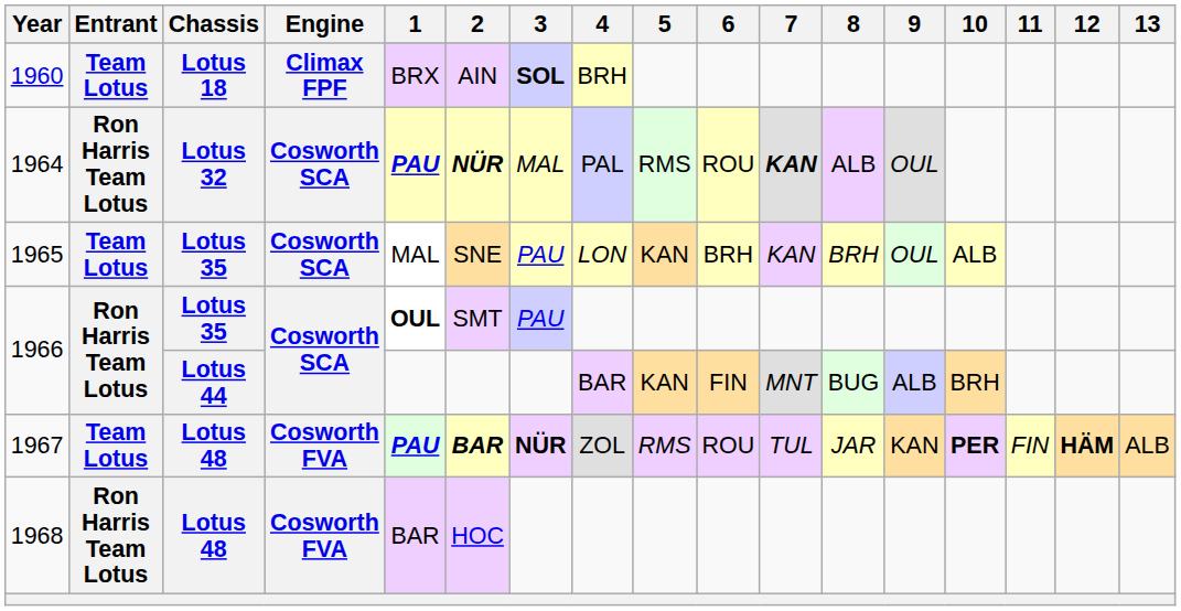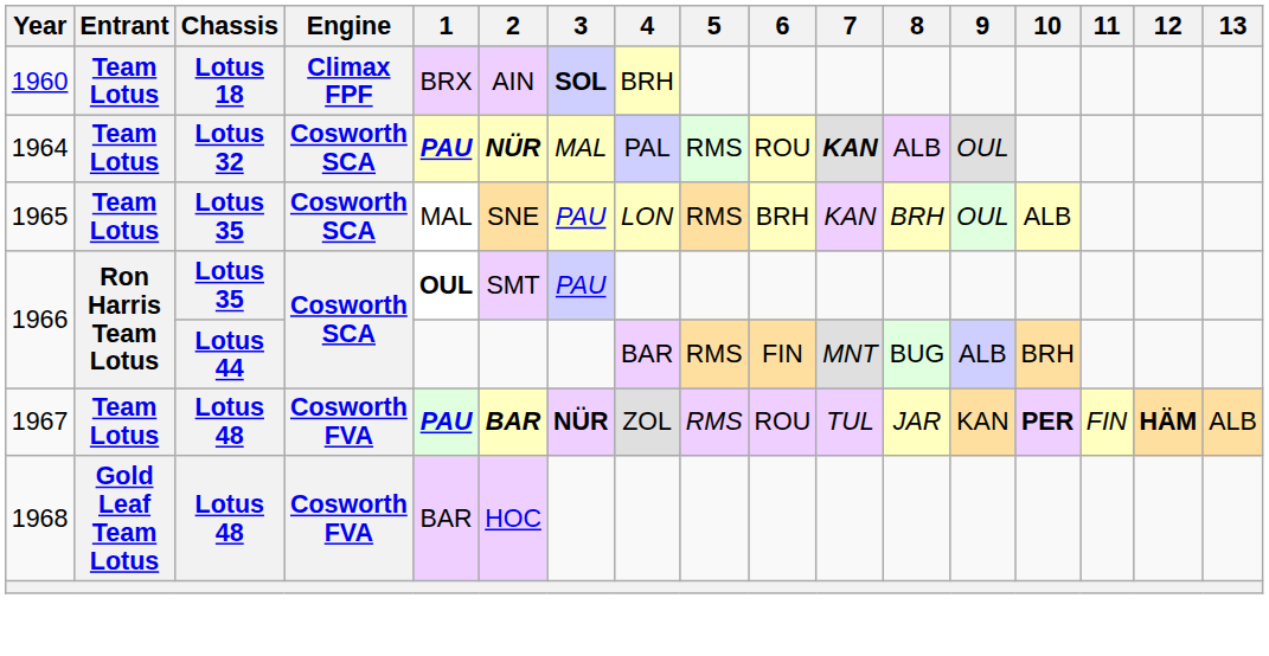1964 | Entrant: Ron Harris Team Lotus -> Team Lotus
1965 | 5: KAN -> RMS
1966 / Lotus 44 | 5: KAN -> RMS
1968 | Entrant: Ron Harris Team Lotus -> Gold Leaf Team Lotus
